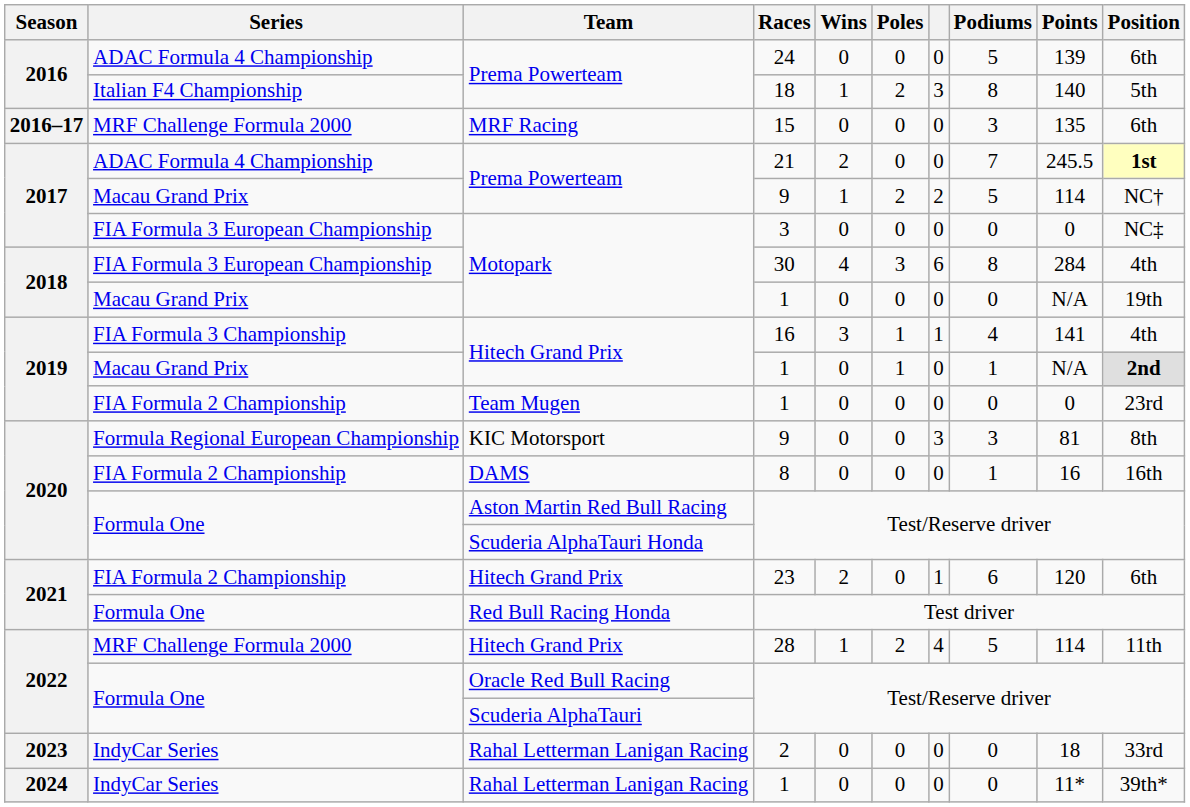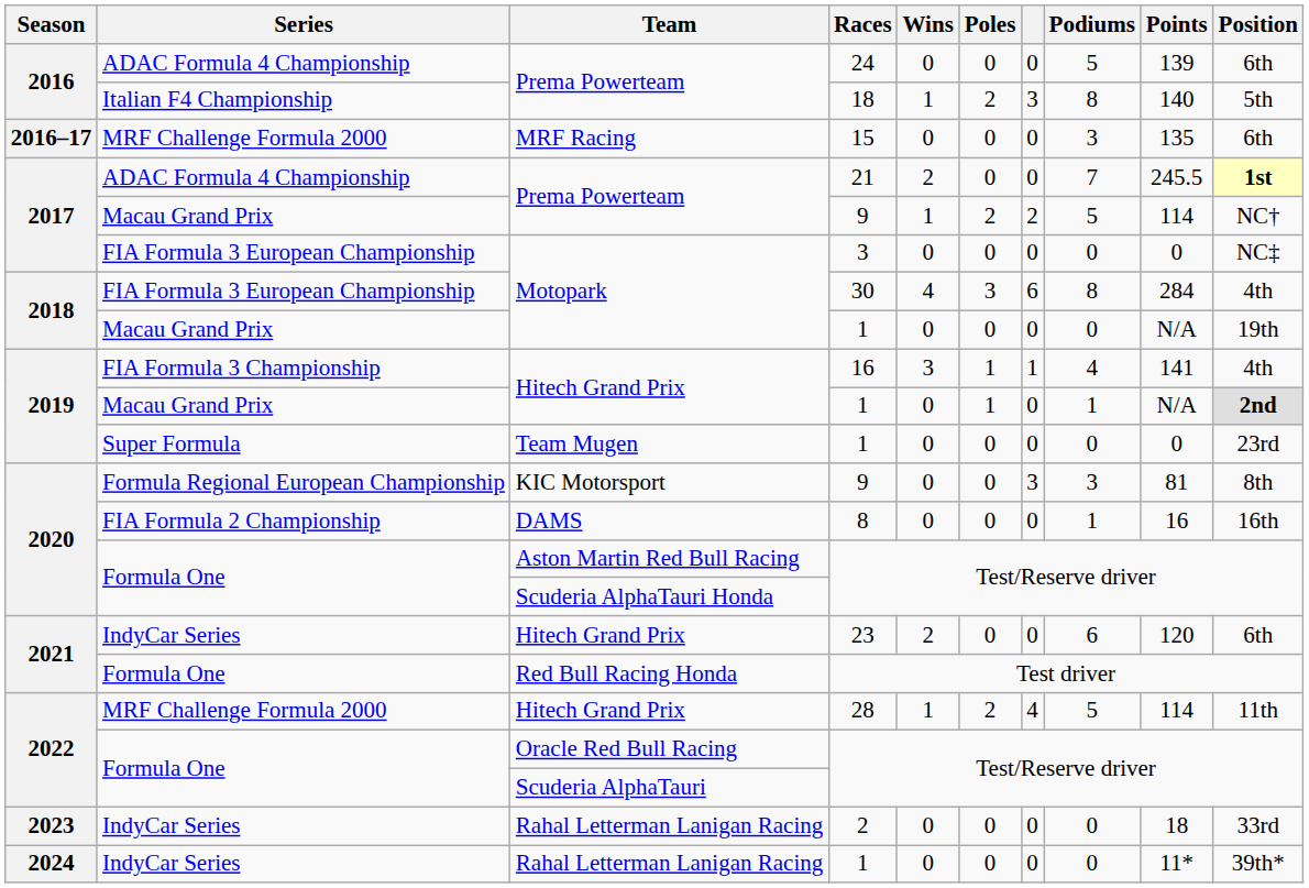Team Mugen / 1 | Series: FIA Formula 2 Championship -> Super Formula
23 | Series: FIA Formula 2 Championship -> IndyCar Series
23 | column 7: 1 -> 0
